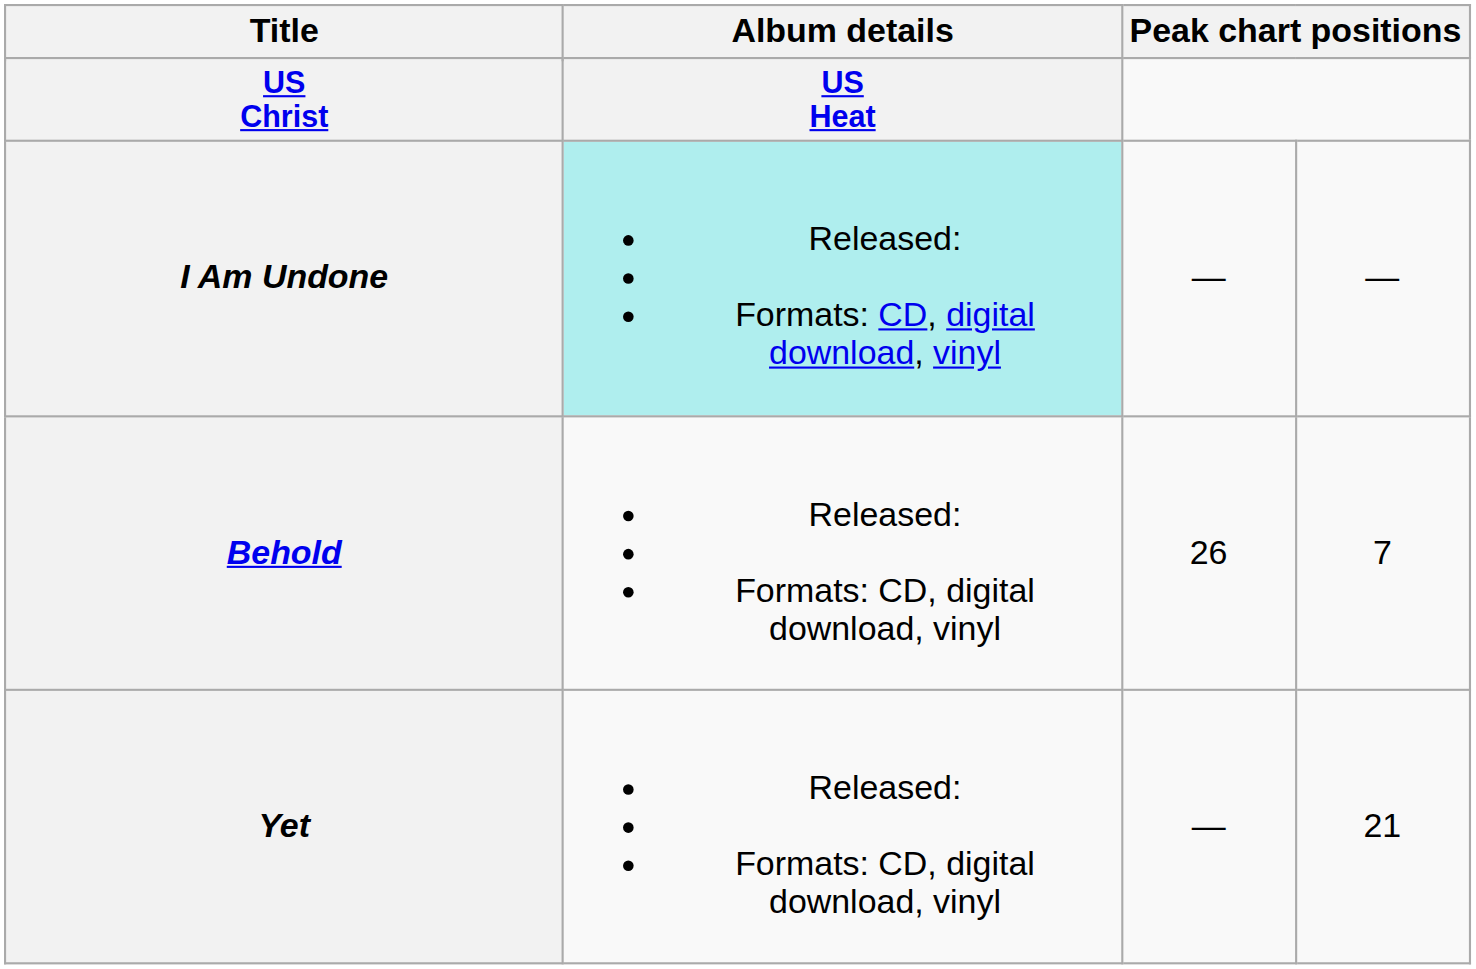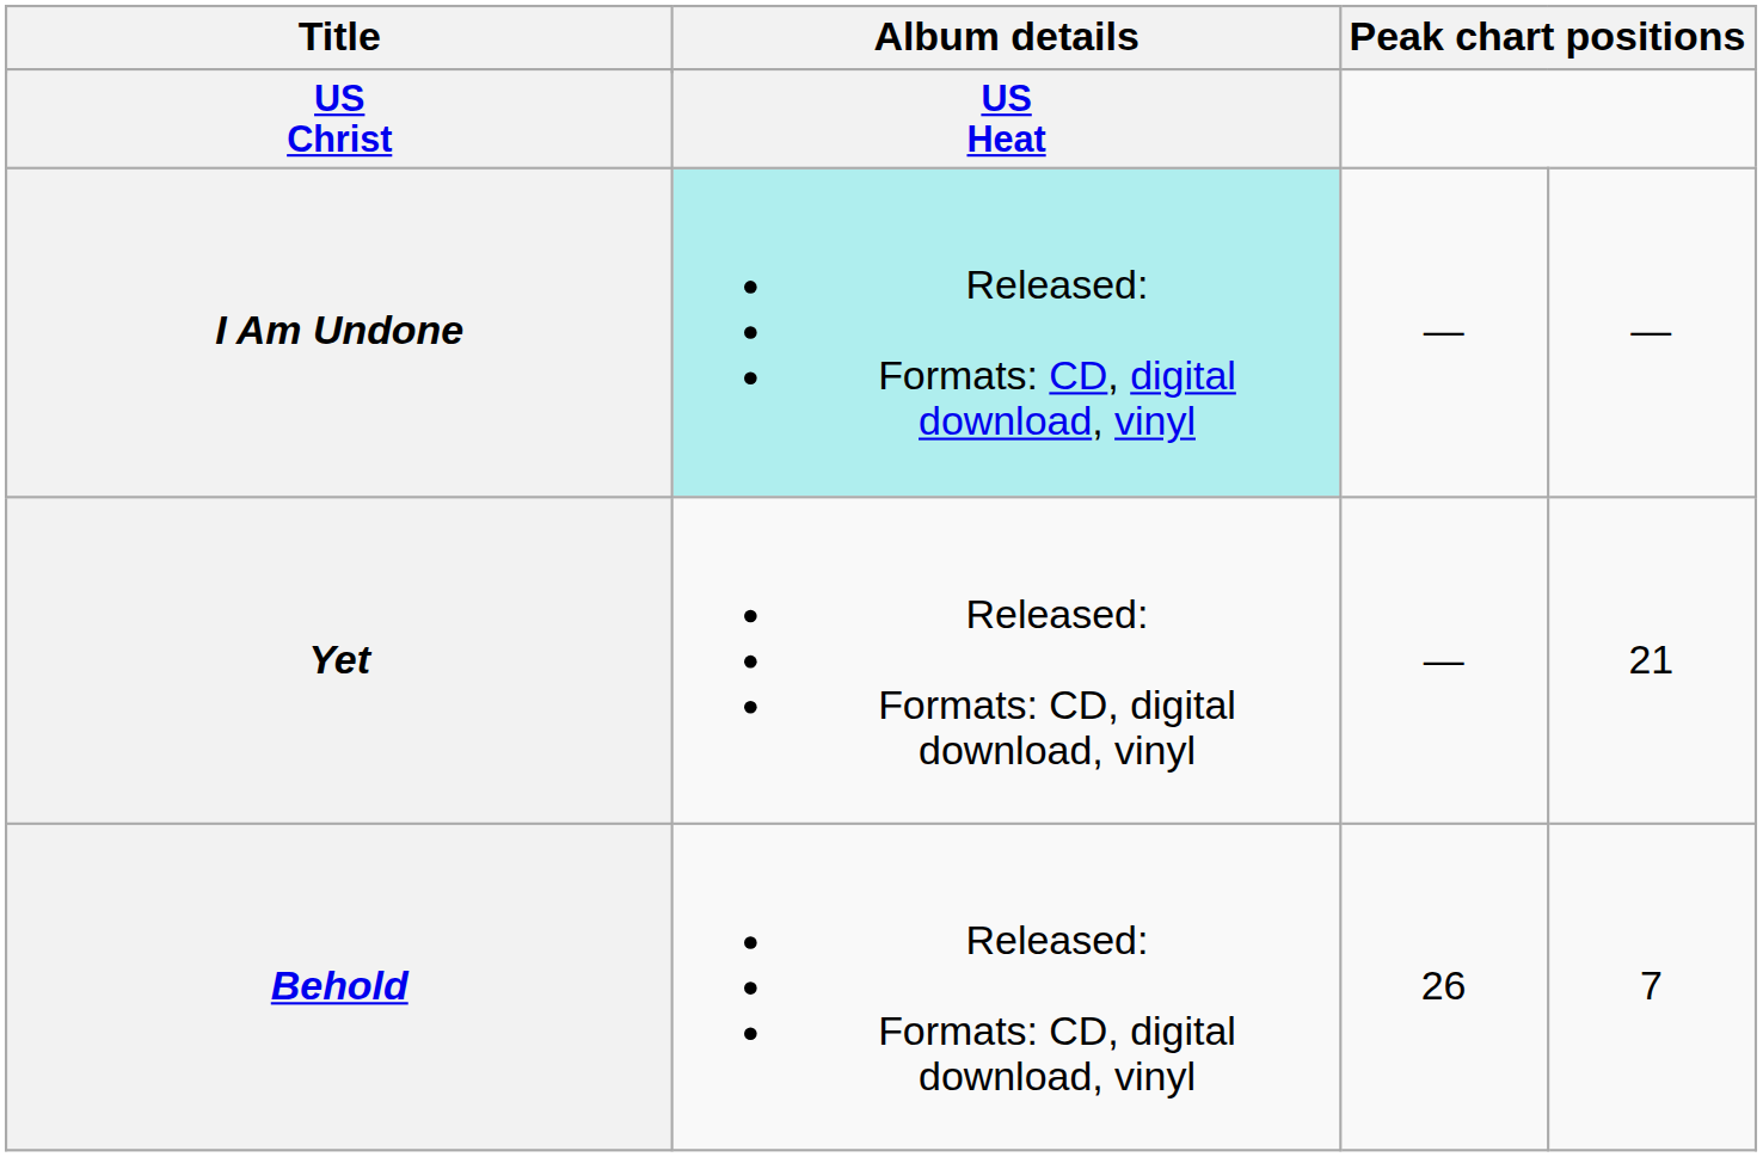rows swapped: Yet <-> Behold
